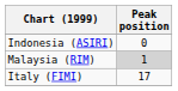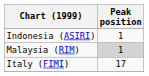Indonesia (ASIRI) | Peak position: 0 -> 1
